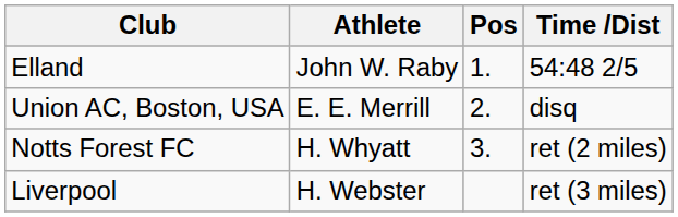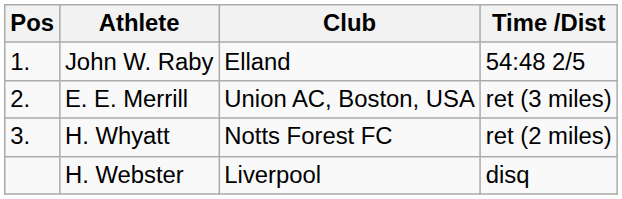columns swapped: Pos <-> Club
E. E. Merrill | Time /Dist: disq -> ret (3 miles)
H. Webster | Time /Dist: ret (3 miles) -> disq
